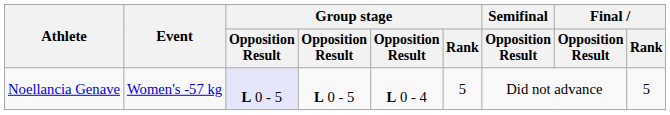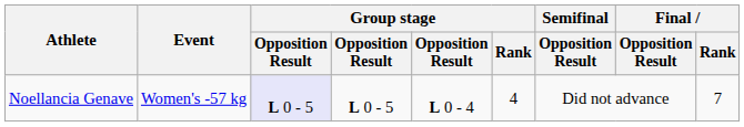Noellancia Genave | Group stage / Rank: 5 -> 4
Noellancia Genave | Final / Rank: 5 -> 7
